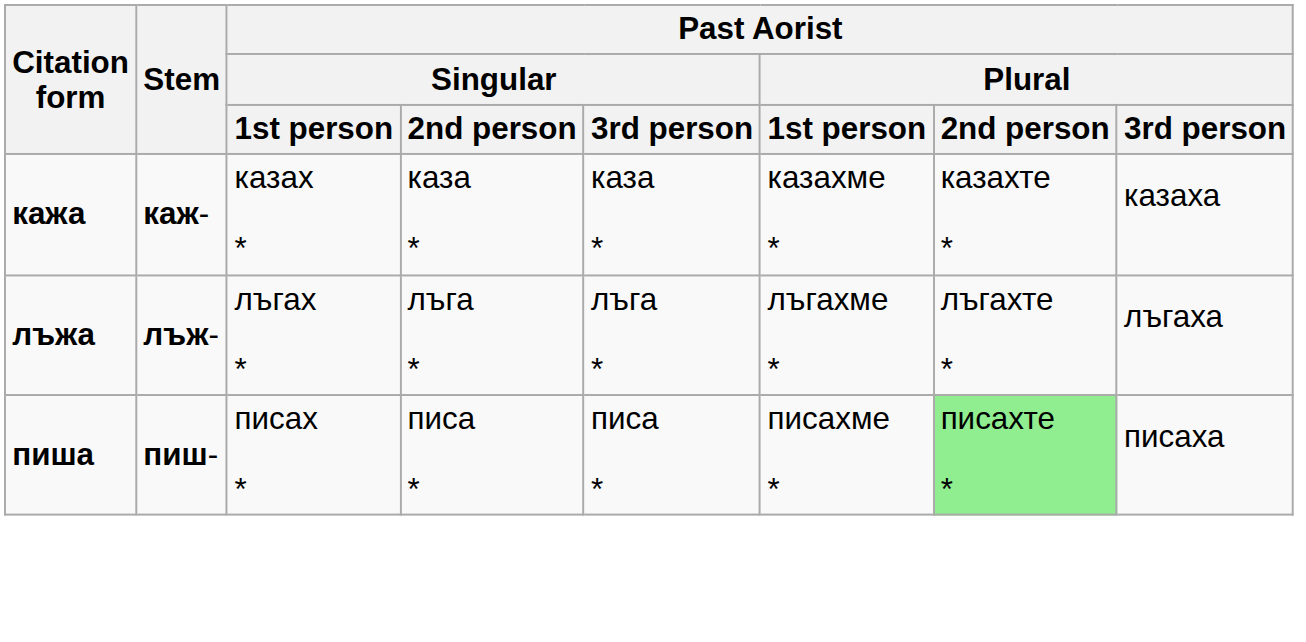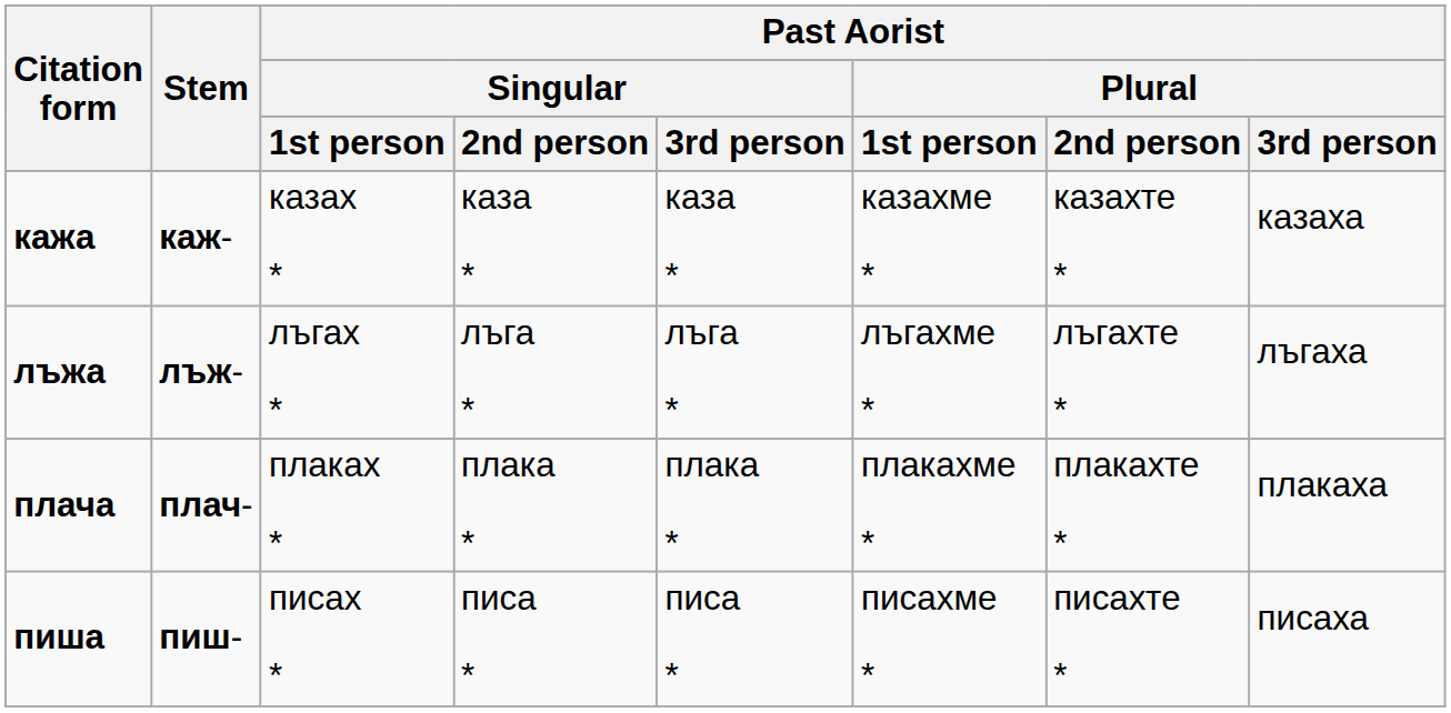+ row: плача | плач- | плаках * | плака * | плака * | плакахме * | плакахте * | плакаха
пиша | Past Aorist / Plural / 2nd person: lightgreen background -> no background
